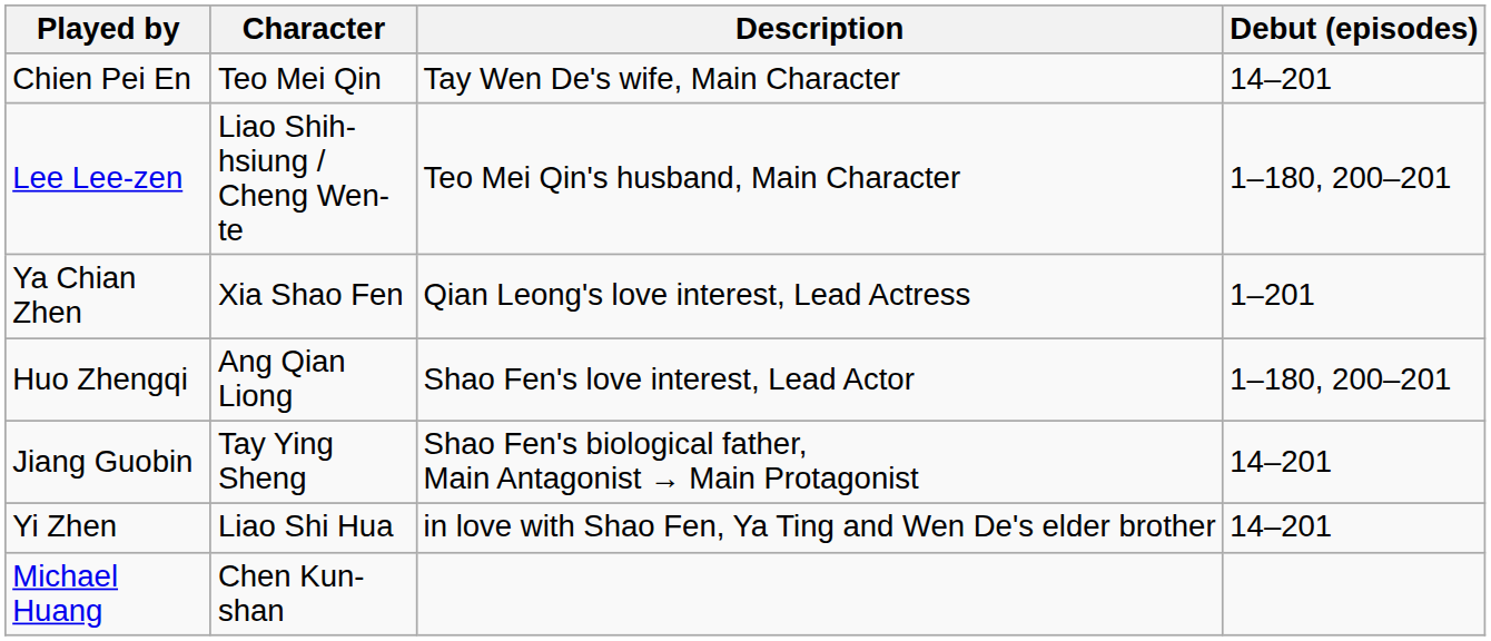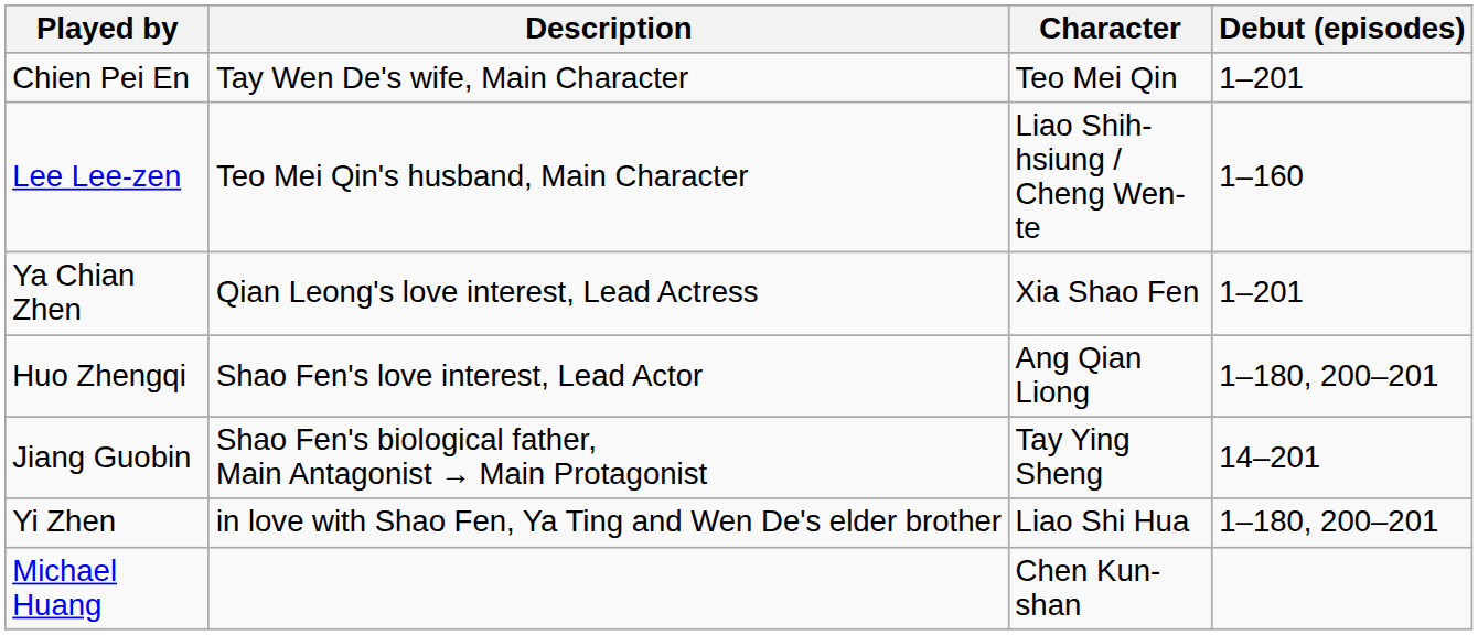columns swapped: Character <-> Description
Chien Pei En | Debut (episodes): 14–201 -> 1–201
Lee Lee-zen | Debut (episodes): 1–180, 200–201 -> 1–160
Yi Zhen | Debut (episodes): 14–201 -> 1–180, 200–201
